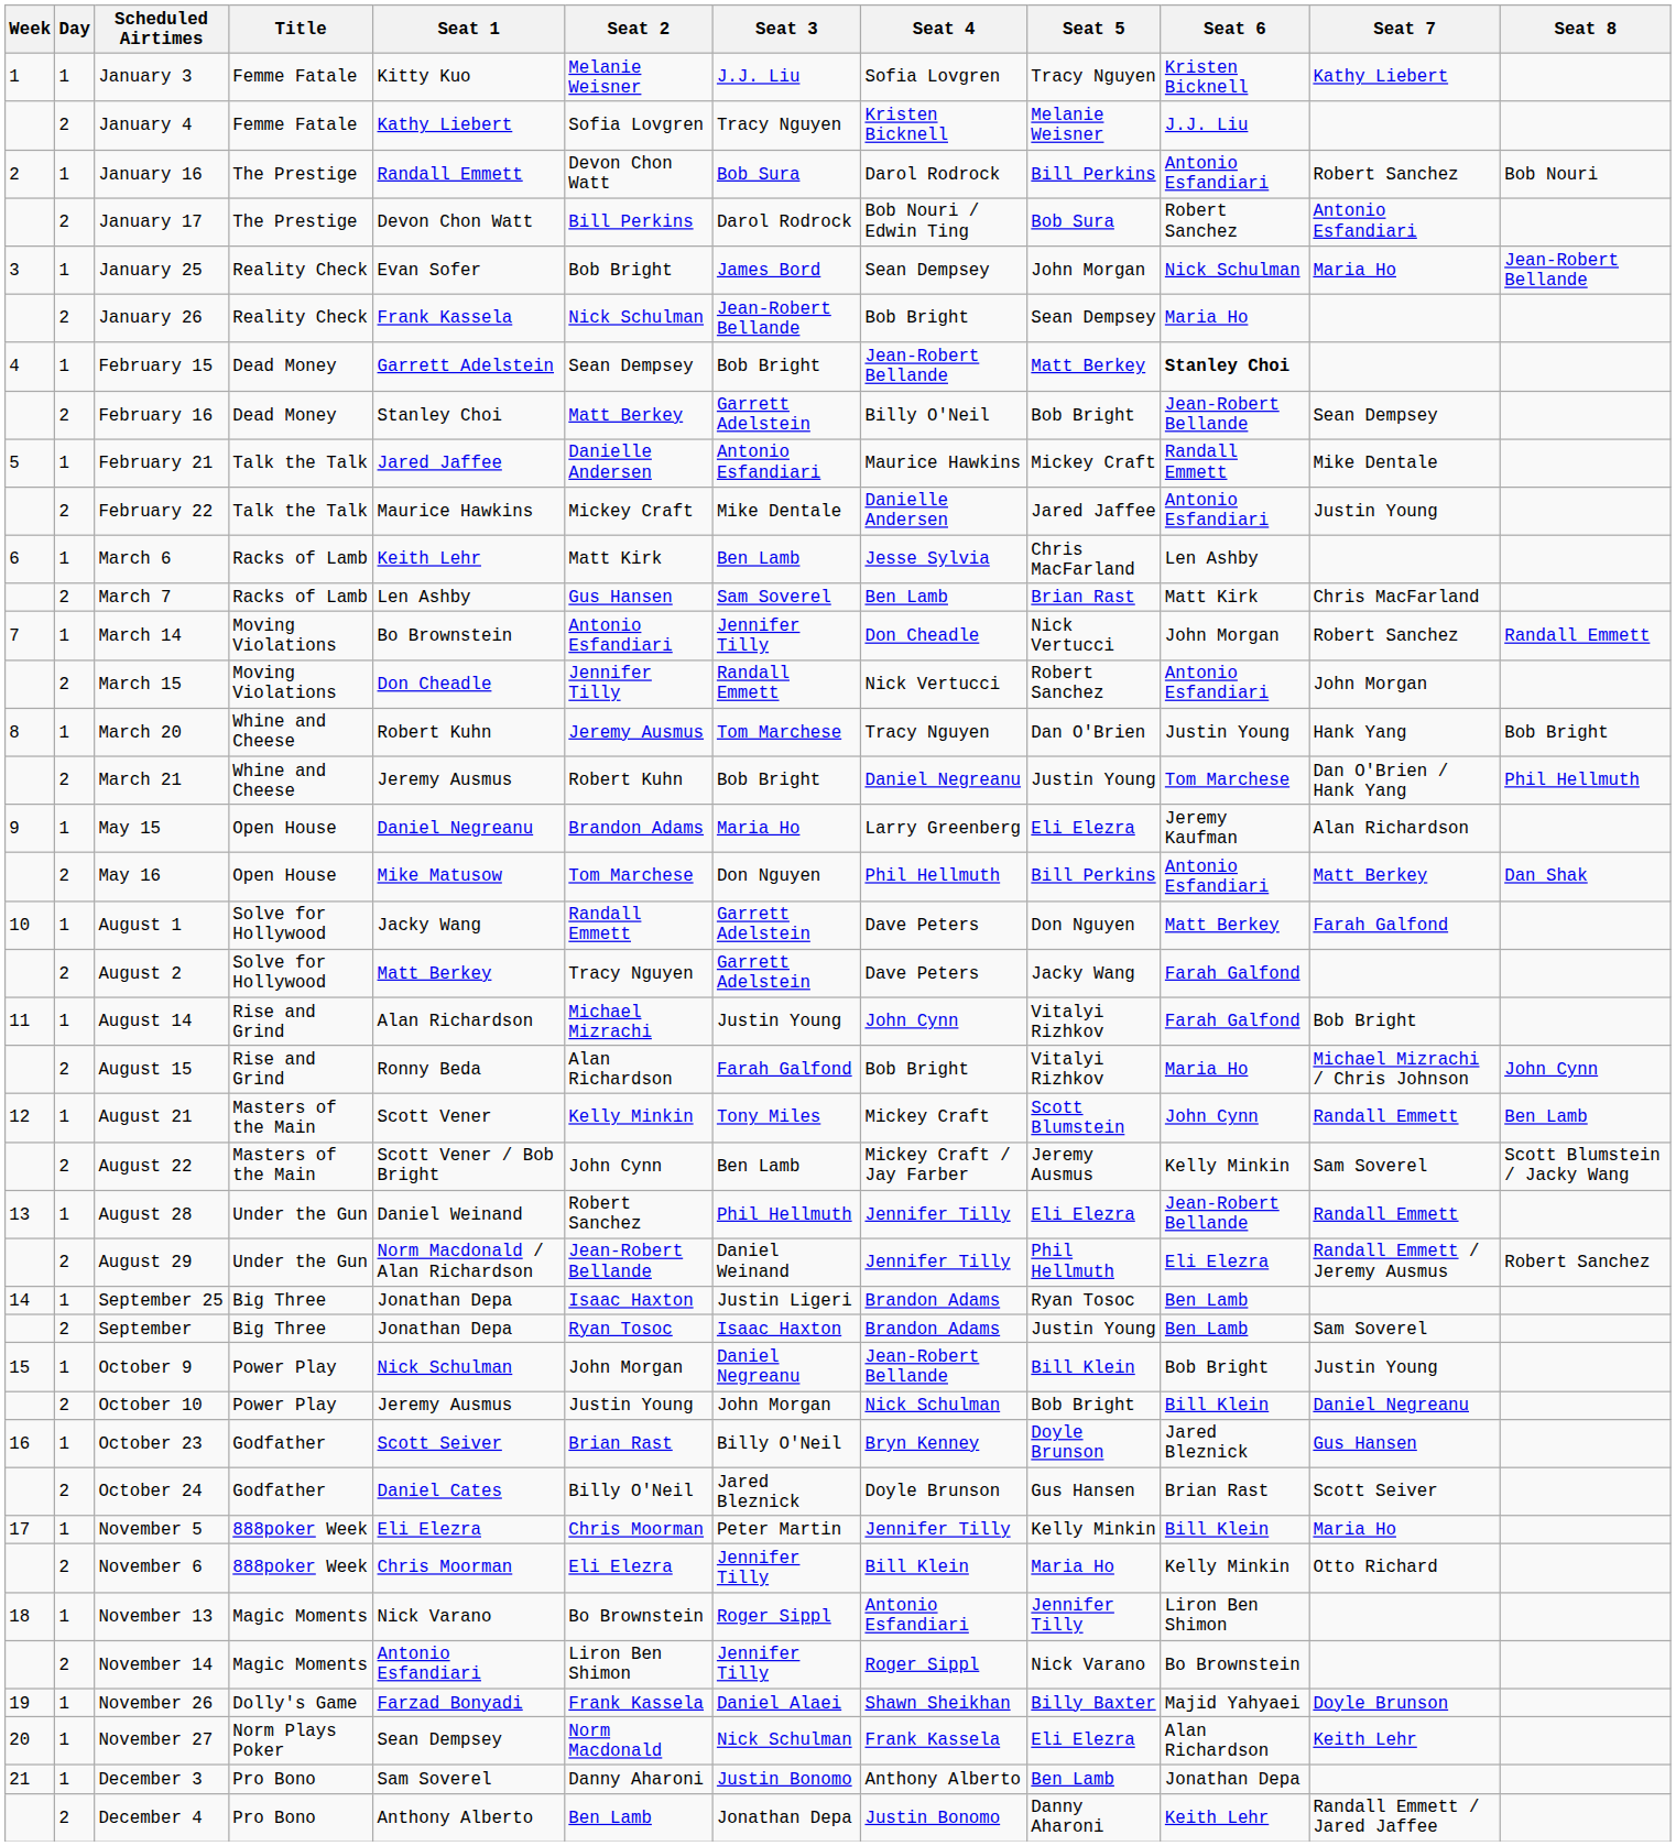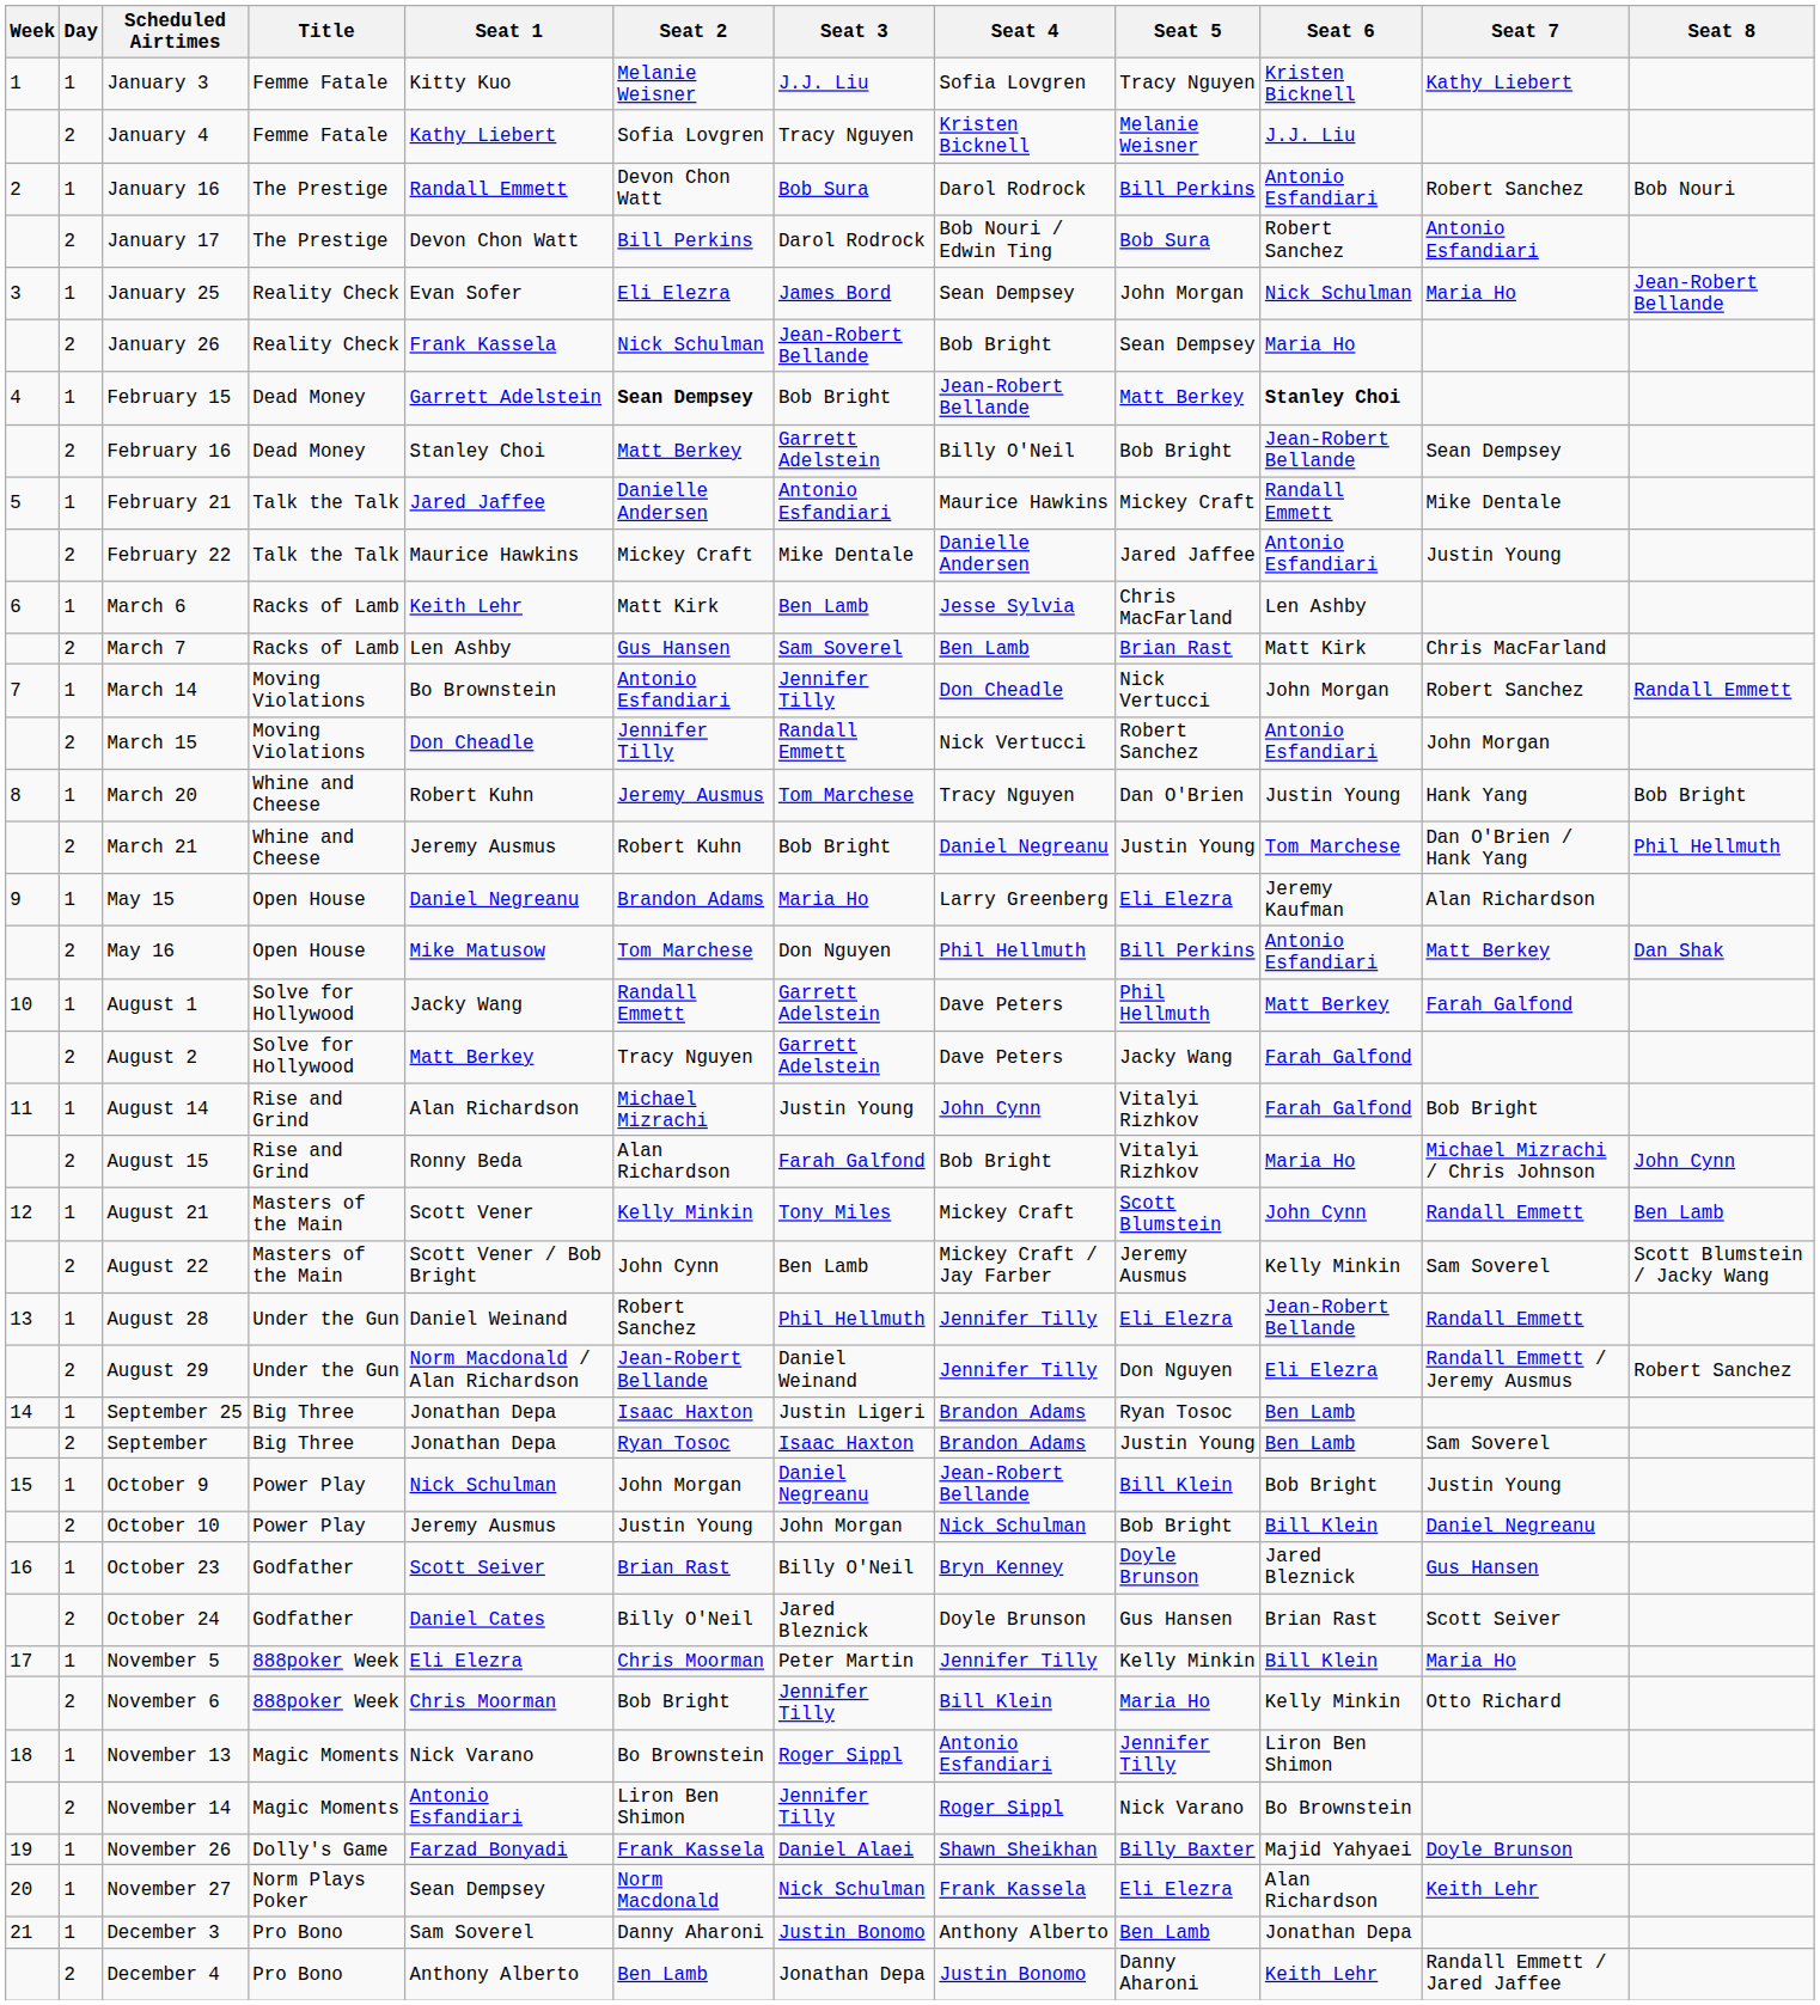January 25 | Seat 2: Bob Bright -> Eli Elezra
February 15 | Seat 2: normal -> bold
August 1 | Seat 5: Don Nguyen -> Phil Hellmuth
August 29 | Seat 5: Phil Hellmuth -> Don Nguyen
November 6 | Seat 2: Eli Elezra -> Bob Bright
